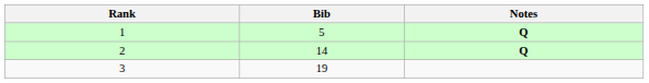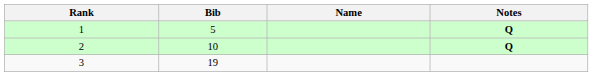+ column: Name
2 | Bib: 14 -> 10
